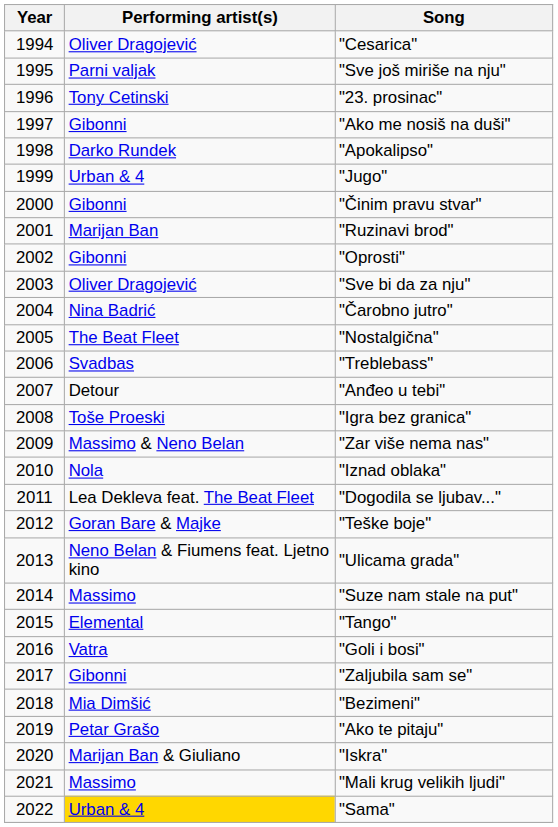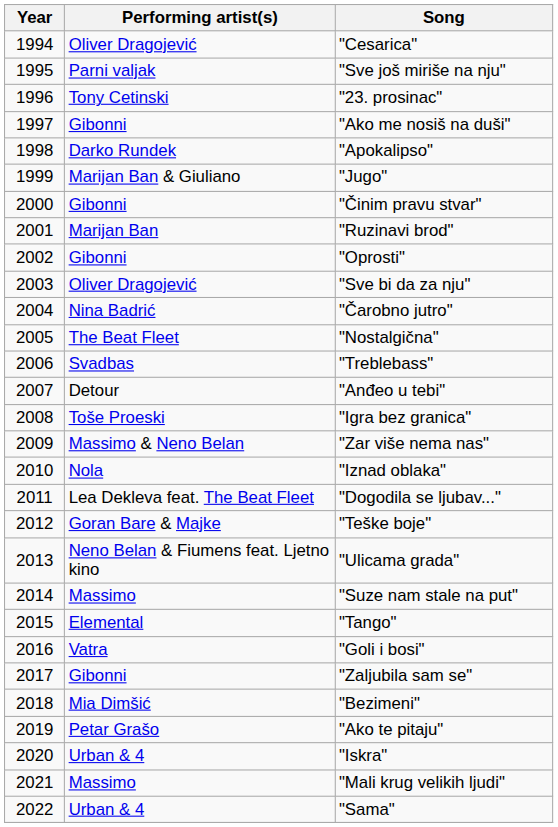"Jugo" | Performing artist(s): Urban & 4 -> Marijan Ban & Giuliano
"Iskra" | Performing artist(s): Marijan Ban & Giuliano -> Urban & 4
"Sama" | Performing artist(s): gold background -> no background
